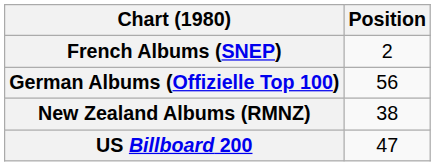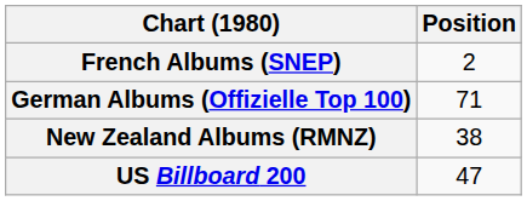German Albums (Offizielle Top 100) | Position: 56 -> 71
